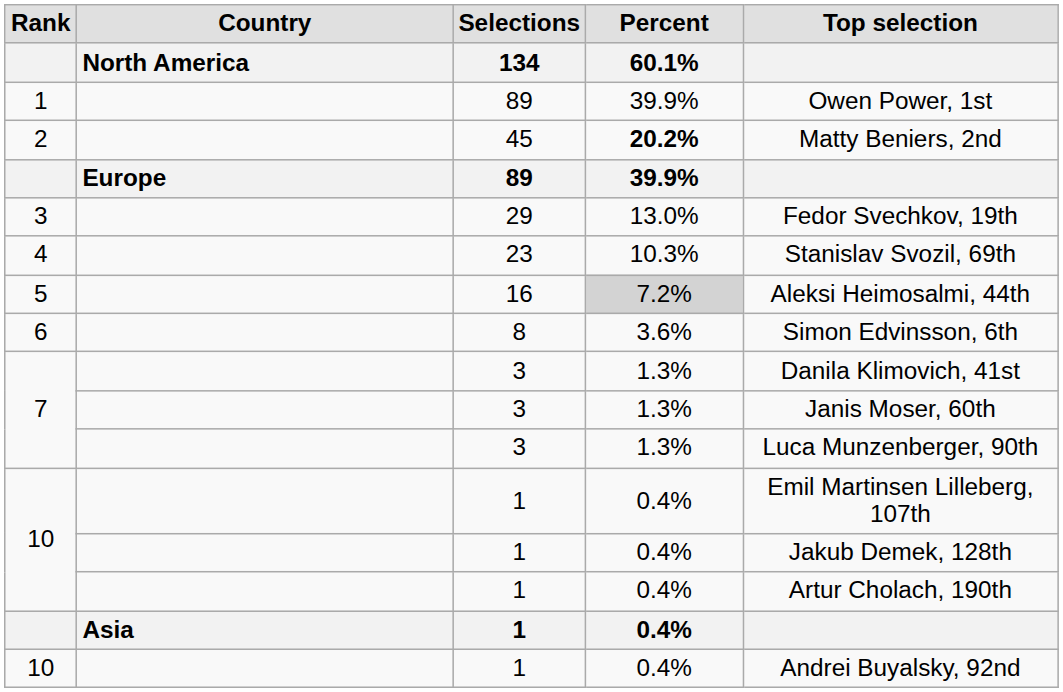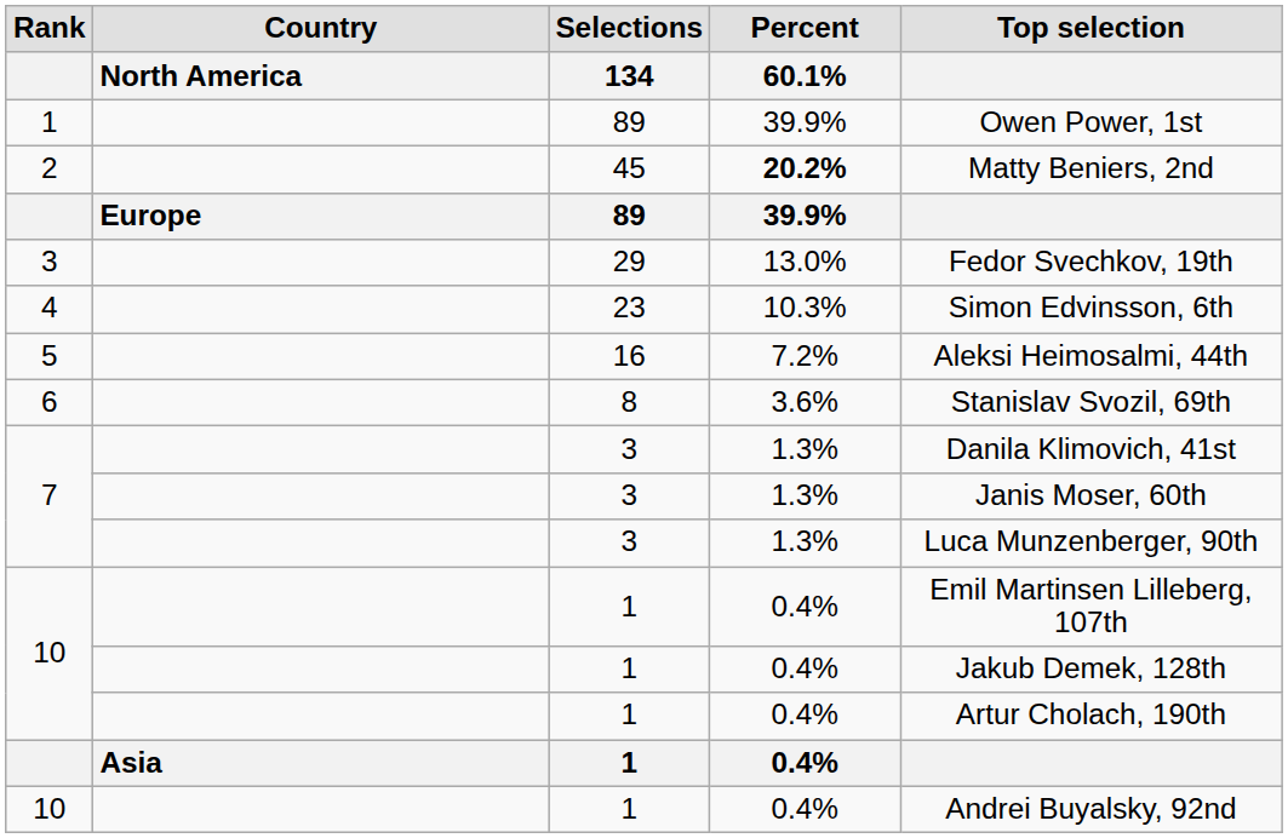4 | Top selection: Stanislav Svozil, 69th -> Simon Edvinsson, 6th
5 | Percent / 60.1%: lightgrey background -> no background
6 | Top selection: Simon Edvinsson, 6th -> Stanislav Svozil, 69th
